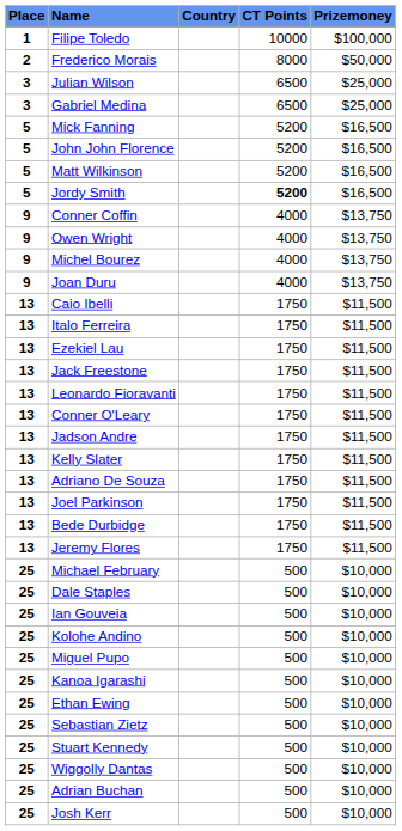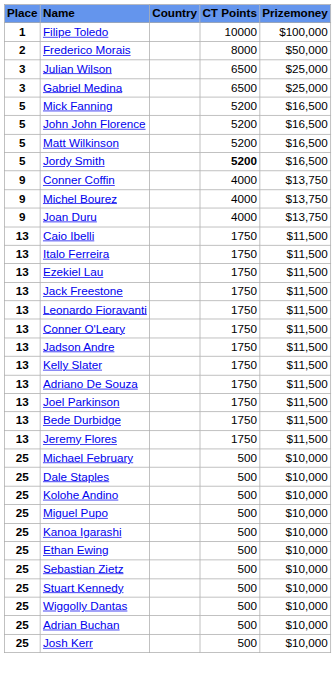- row: 9 | Owen Wright | 4000 | $13,750
- row: 25 | Ian Gouveia | 500 | $10,000
